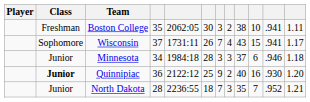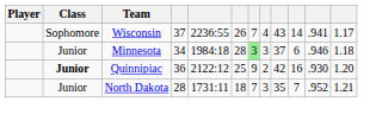- row: Freshman | Boston College | 35 | 2062:05 | 30 | 3 | 2 | 38 | 10 | .941 | 1.11
Wisconsin | column 5: 1731:11 -> 2236:55
Wisconsin | column 10: 15 -> 14
Minnesota | column 7: no background -> lightgreen background
Quinnipiac | column 9: 40 -> 42
North Dakota | column 5: 2236:55 -> 1731:11
